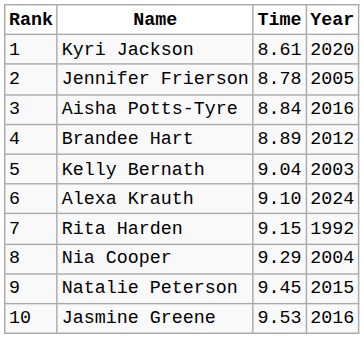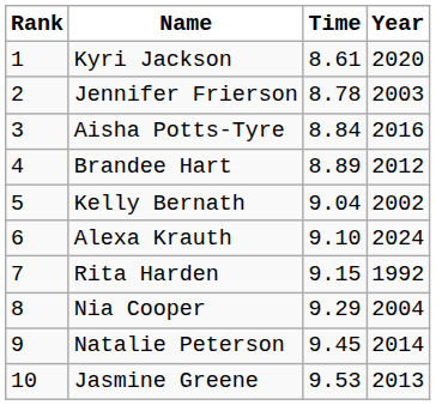Jennifer Frierson | Year: 2005 -> 2003
Kelly Bernath | Year: 2003 -> 2002
Natalie Peterson | Year: 2015 -> 2014
Jasmine Greene | Year: 2016 -> 2013
